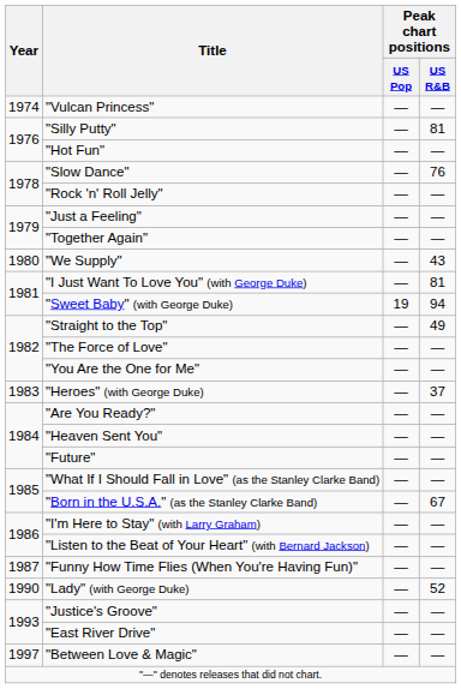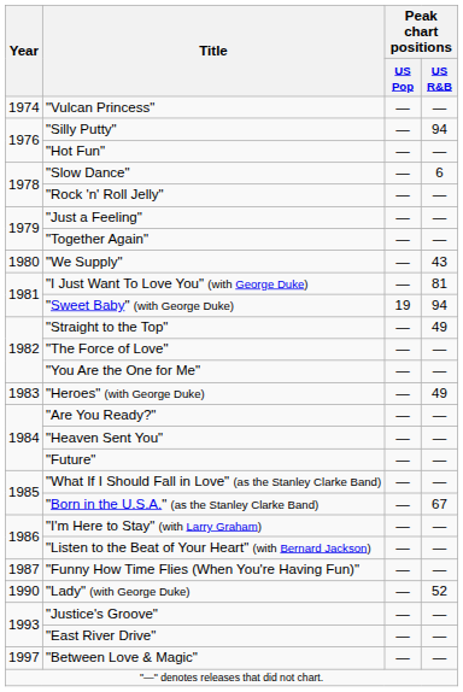"Silly Putty" | Peak chart positions / US R&B: 81 -> 94
"Slow Dance" | Peak chart positions / US R&B: 76 -> 6
"Heroes" (with George Duke) | Peak chart positions / US R&B: 37 -> 49
